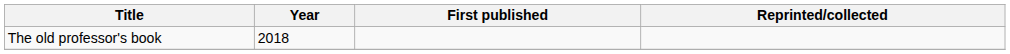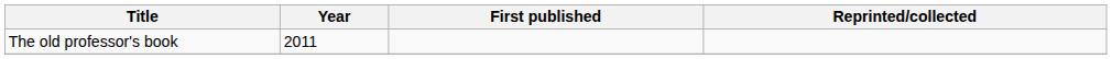The old professor's book | Year: 2018 -> 2011
